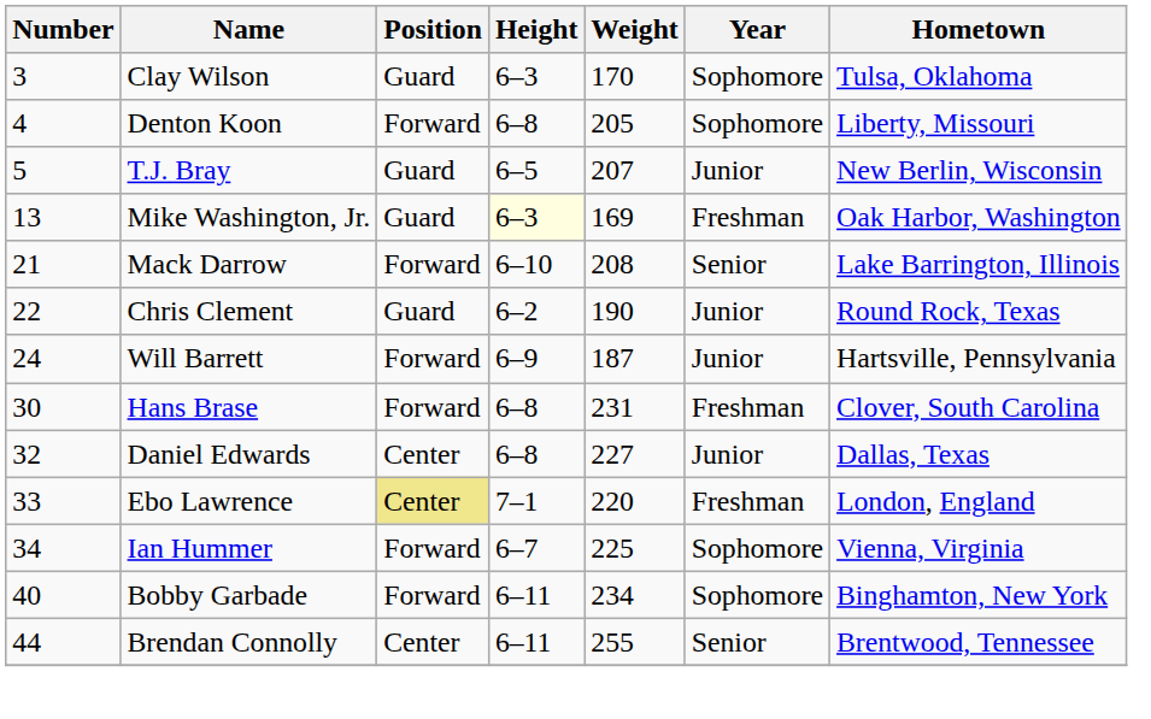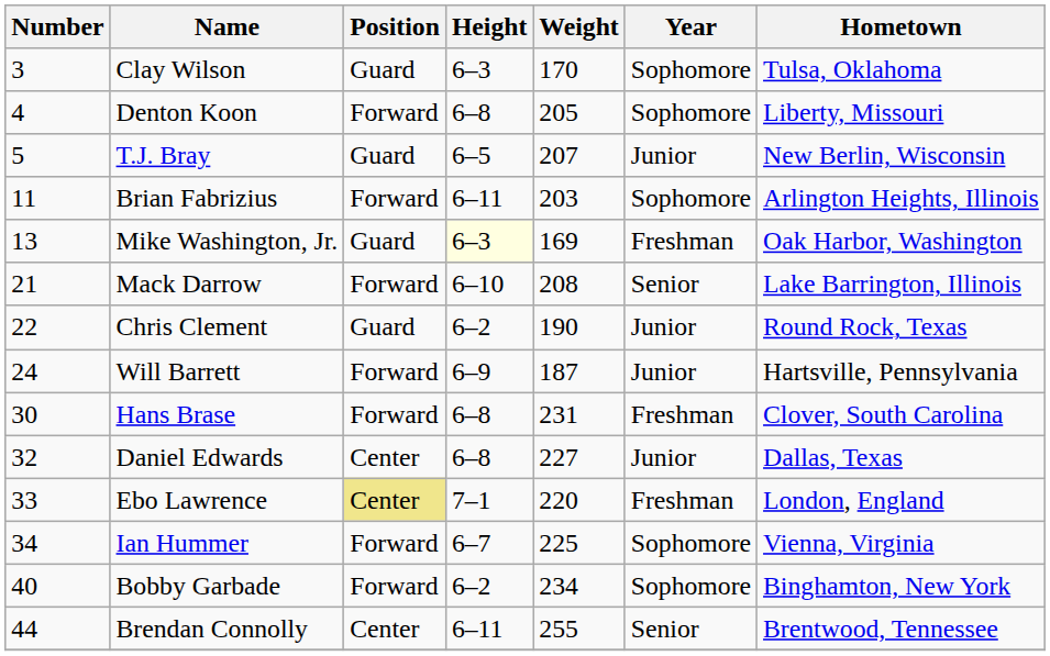+ row: 11 | Brian Fabrizius | Forward | 6–11 | 203 | Sophomore | Arlington Heights, Illinois
Bobby Garbade | Height: 6–11 -> 6–2
